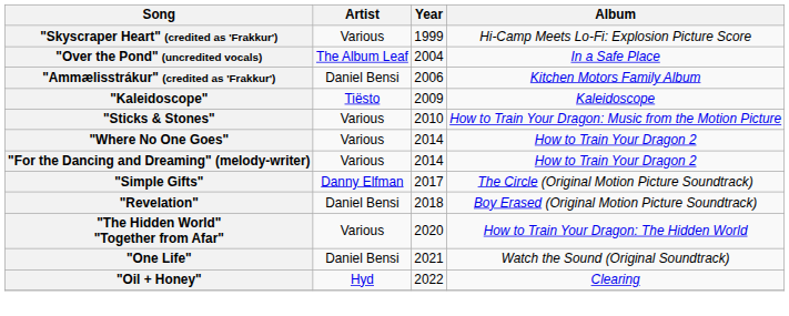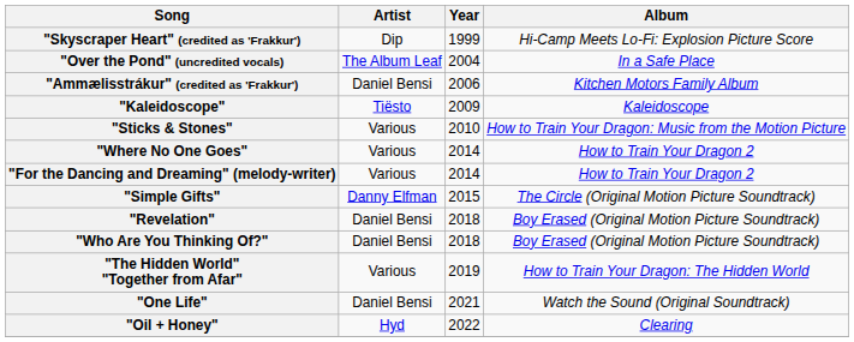"Skyscraper Heart" (credited as 'Frakkur') | Artist: Various -> Dip
"Simple Gifts" | Year: 2017 -> 2015
+ row: "Who Are You Thinking Of?" | Daniel Bensi | 2018 | Boy Erased (Original Motion Picture Soundtrack)
"The Hidden World" "Together from Afar" | Year: 2020 -> 2019
